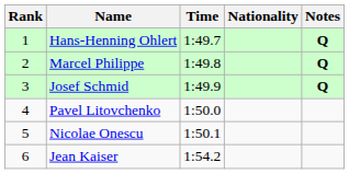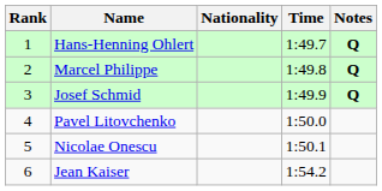columns swapped: Nationality <-> Time
